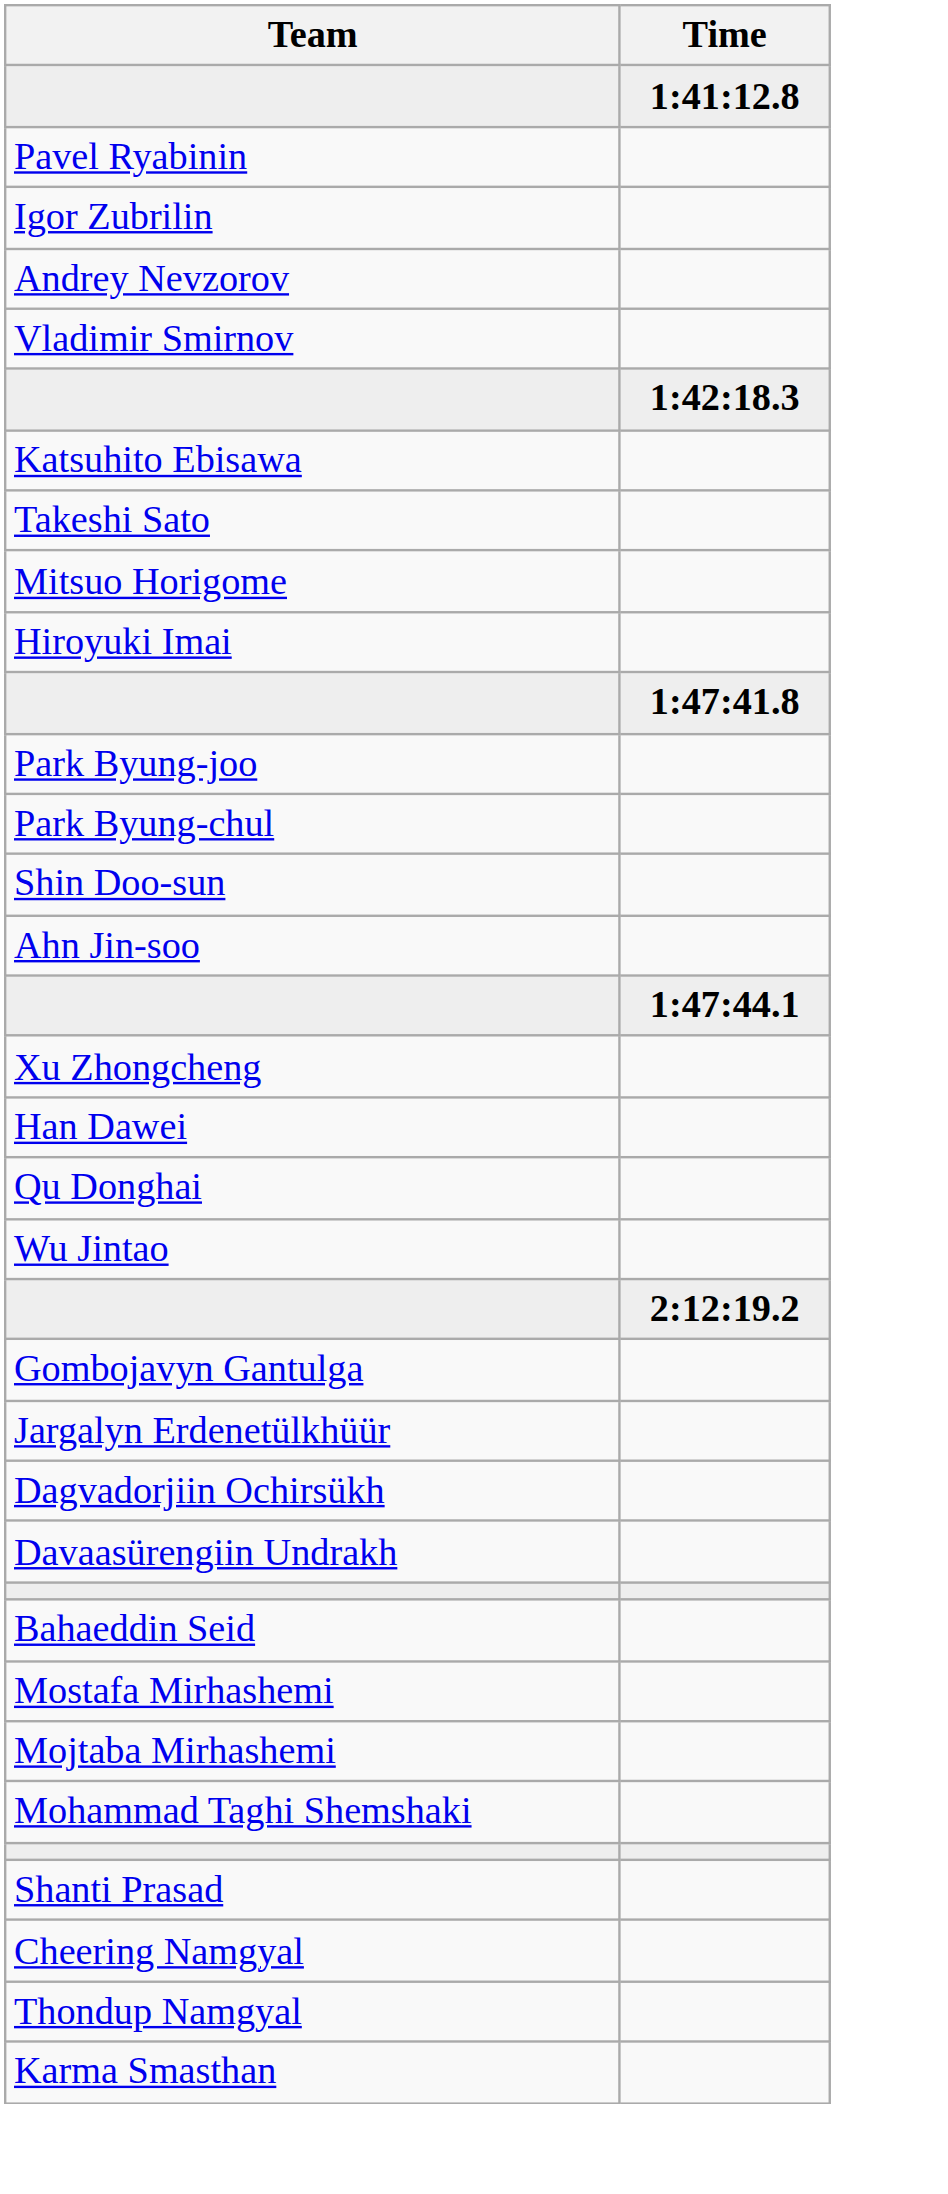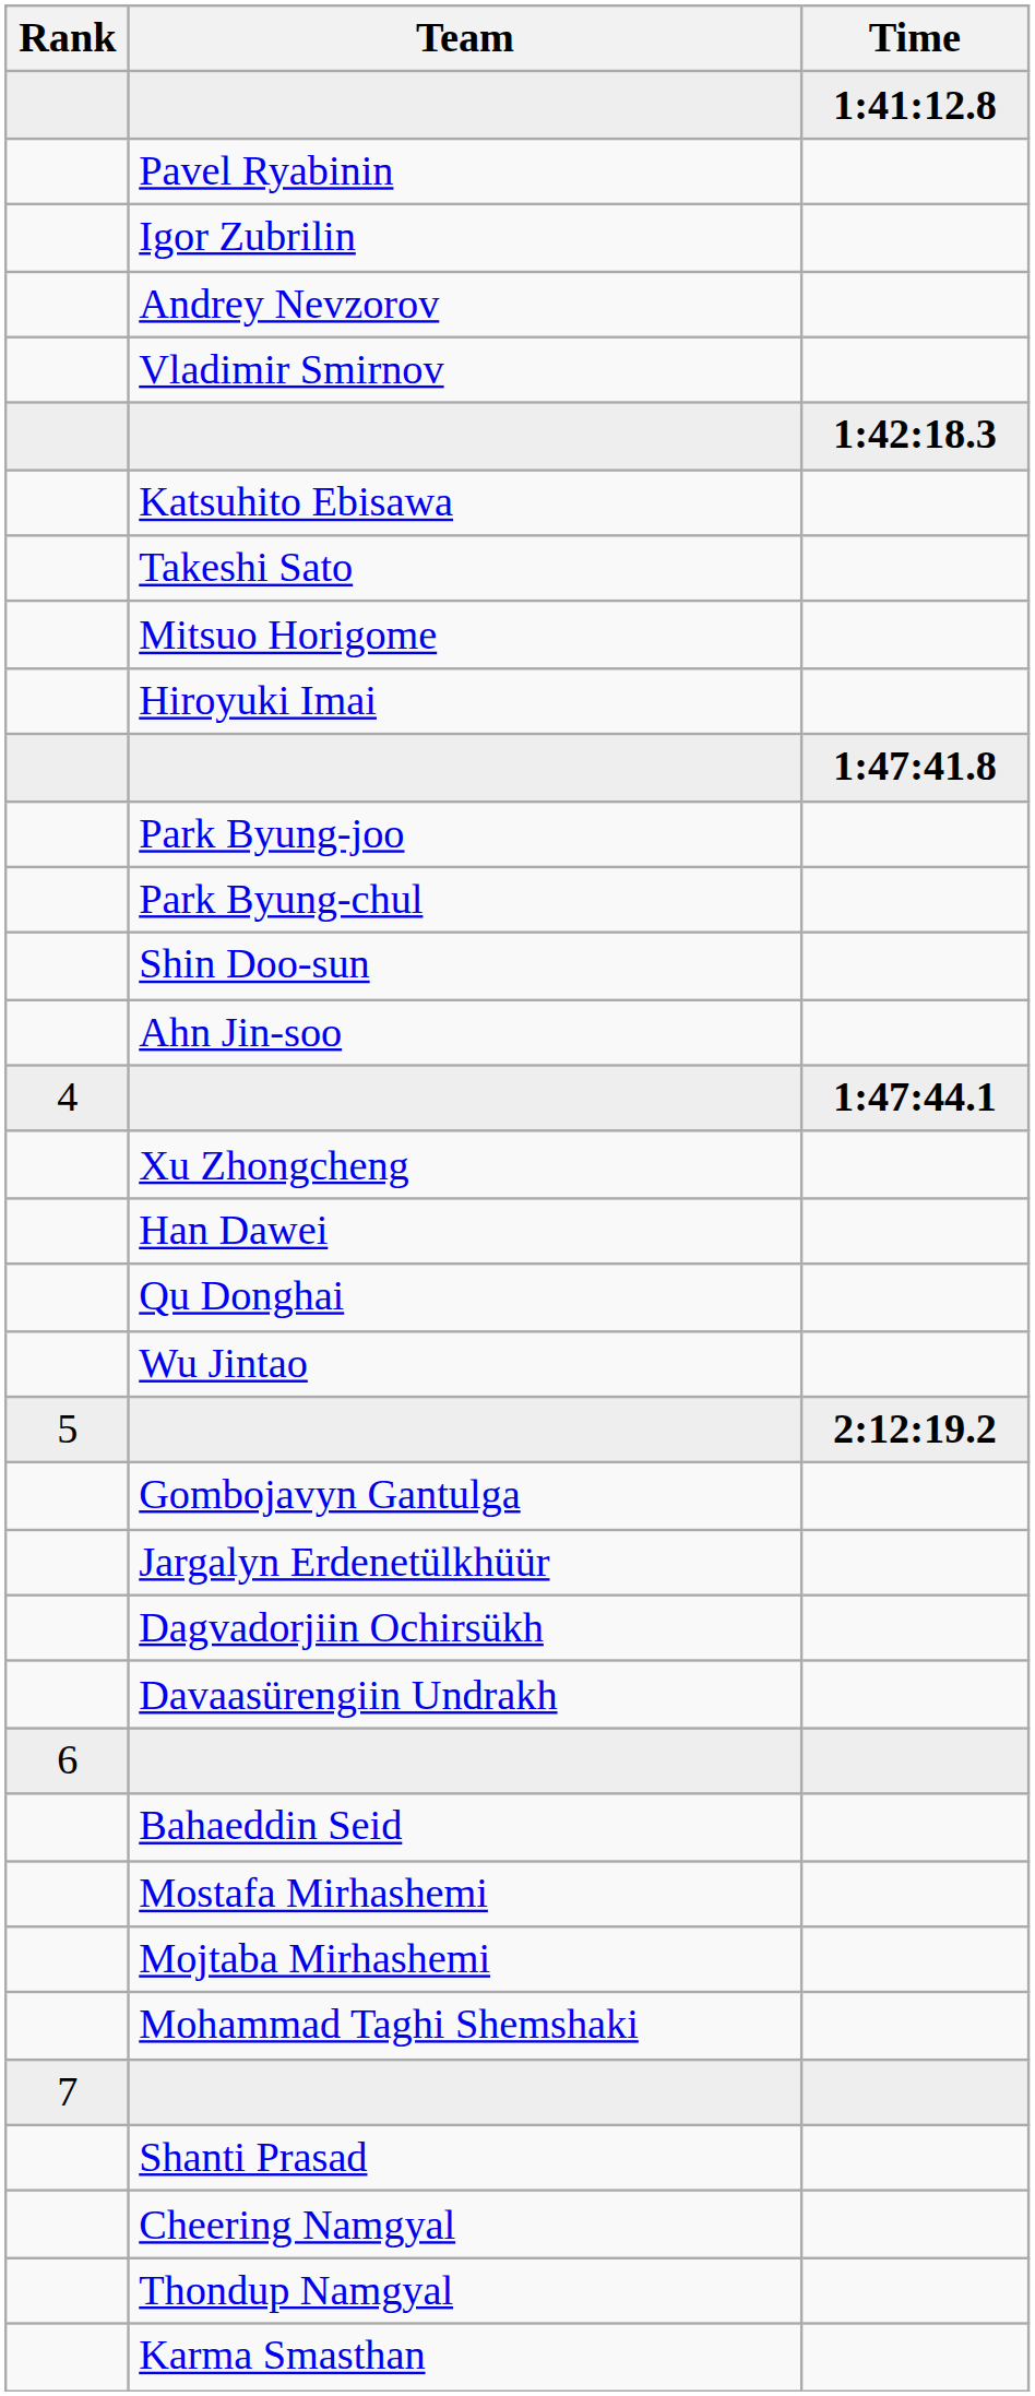+ column: Rank | 4 | 5 | 6 | 7
